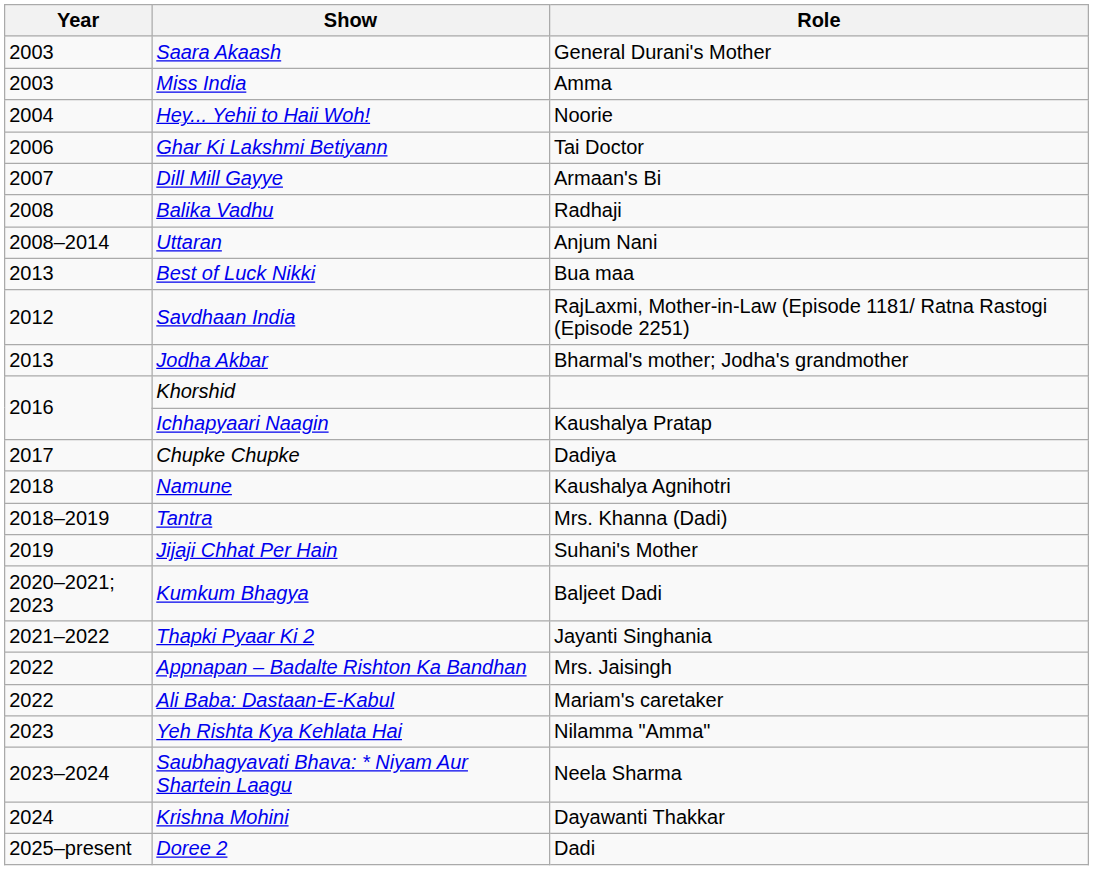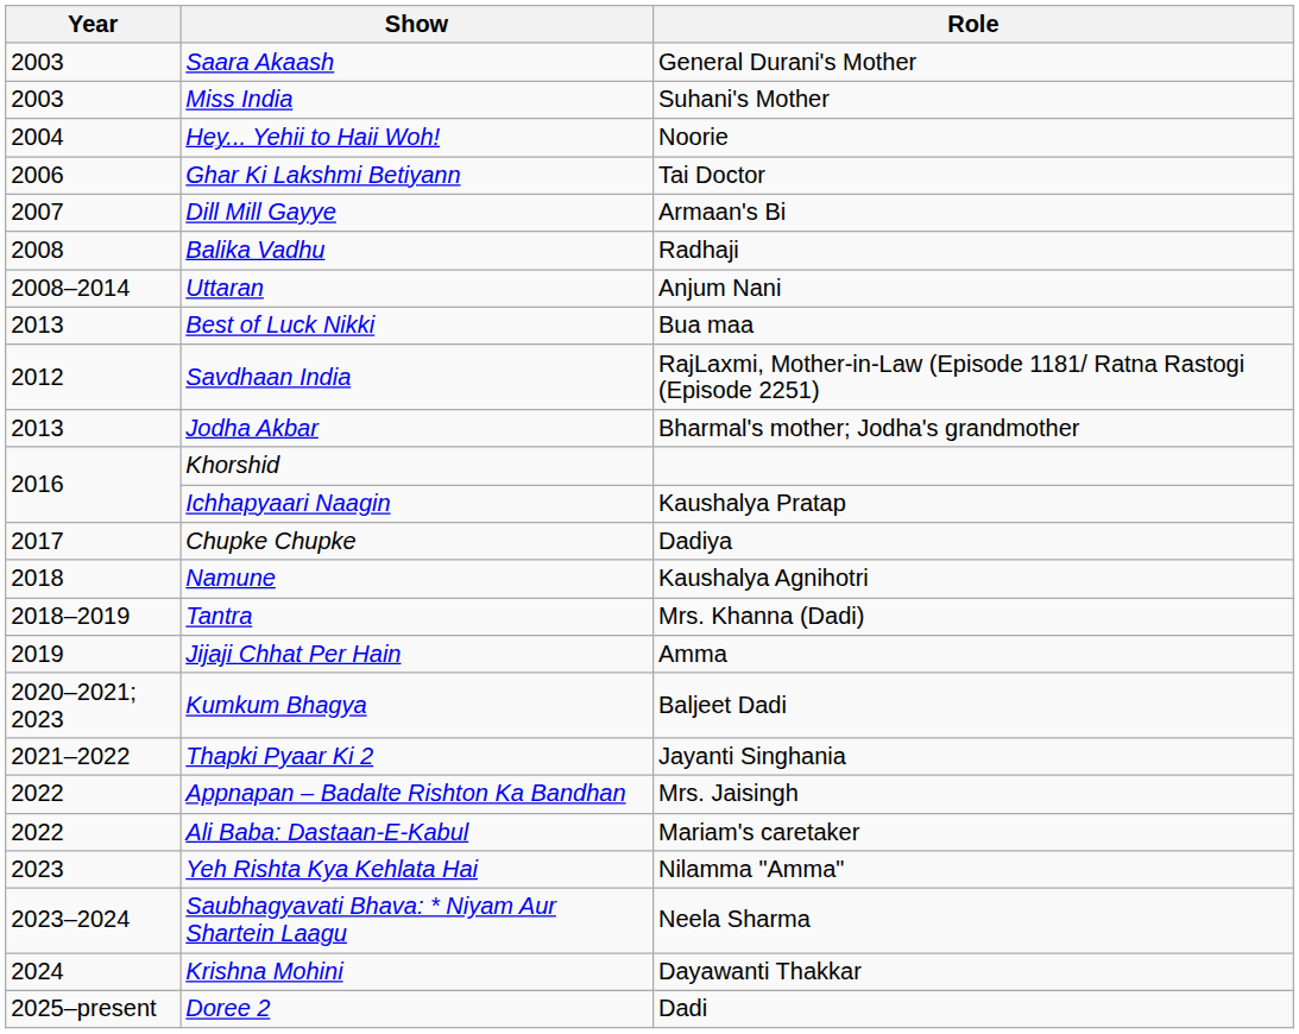Miss India | Role: Amma -> Suhani's Mother
Jijaji Chhat Per Hain | Role: Suhani's Mother -> Amma
